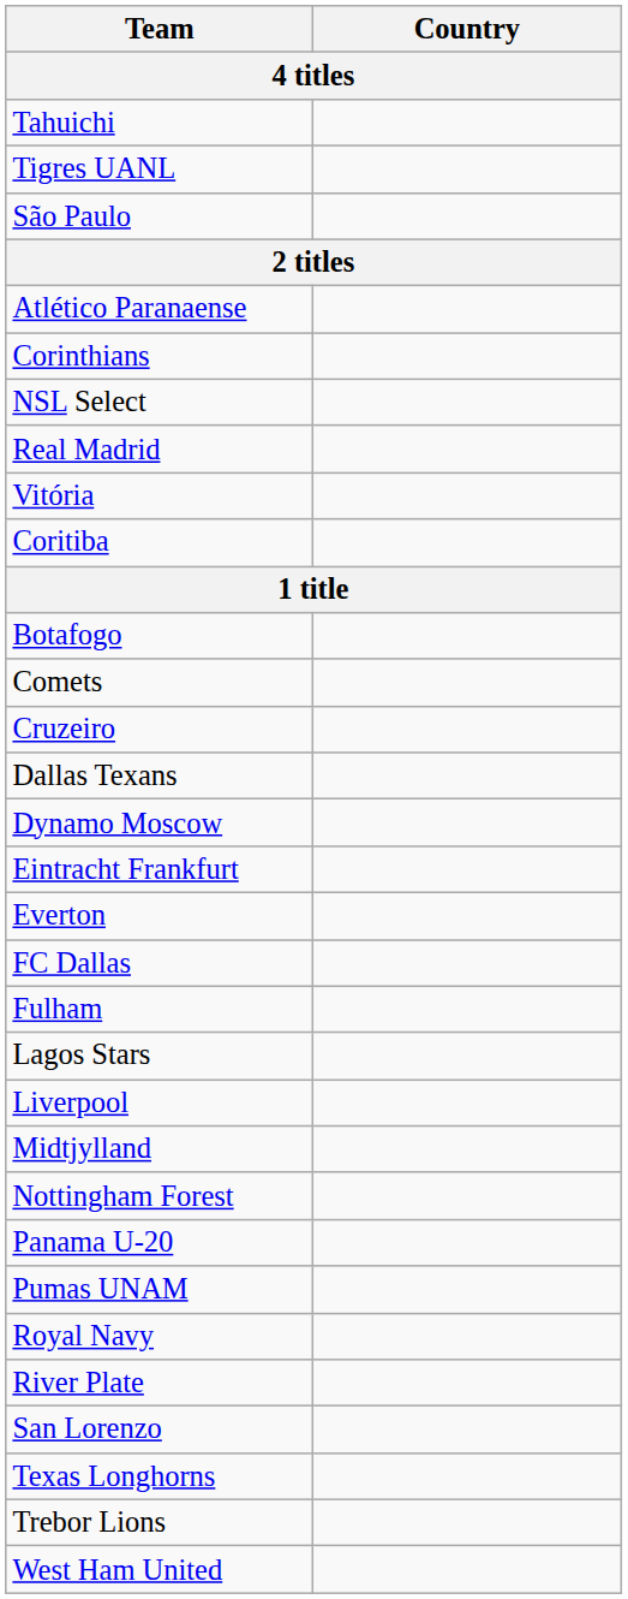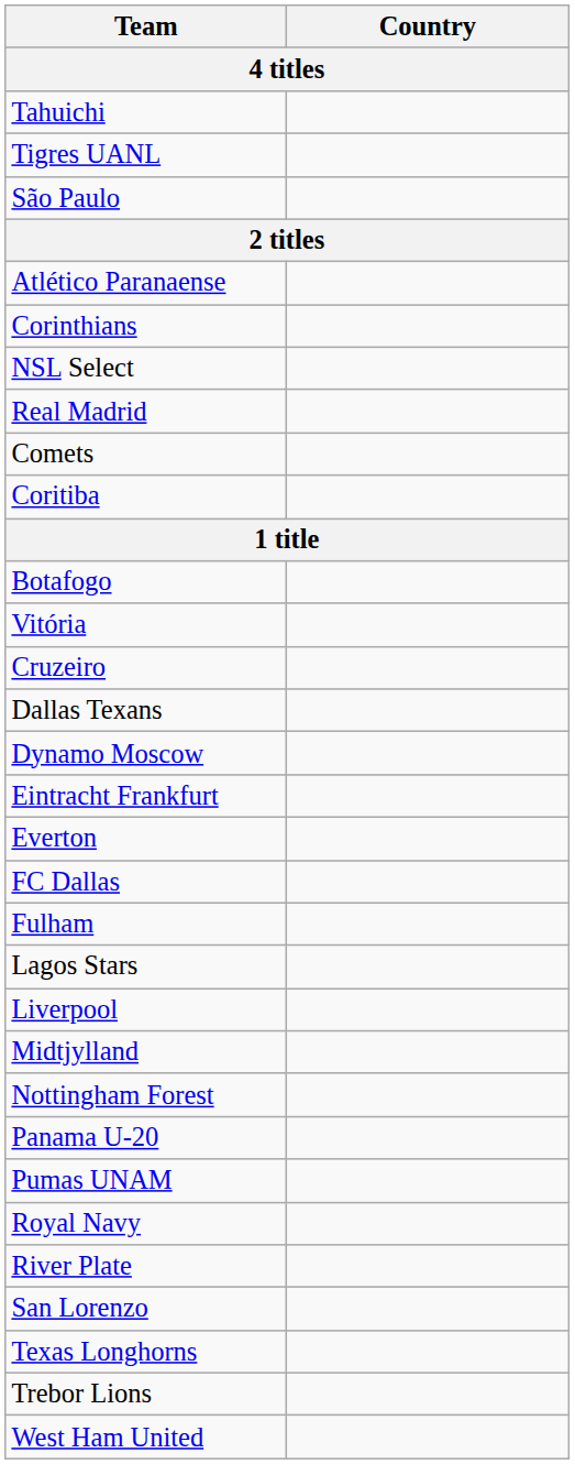rows swapped: Vitória <-> Comets
